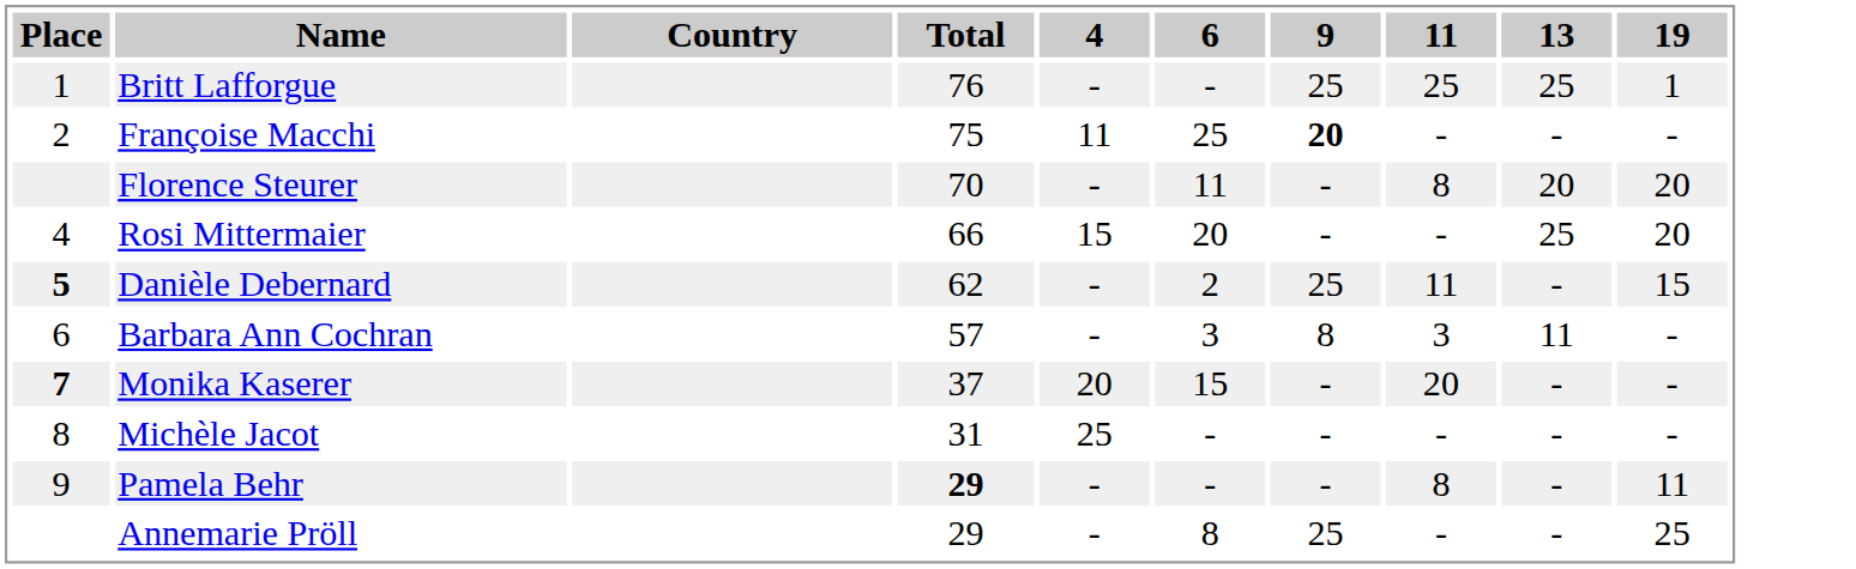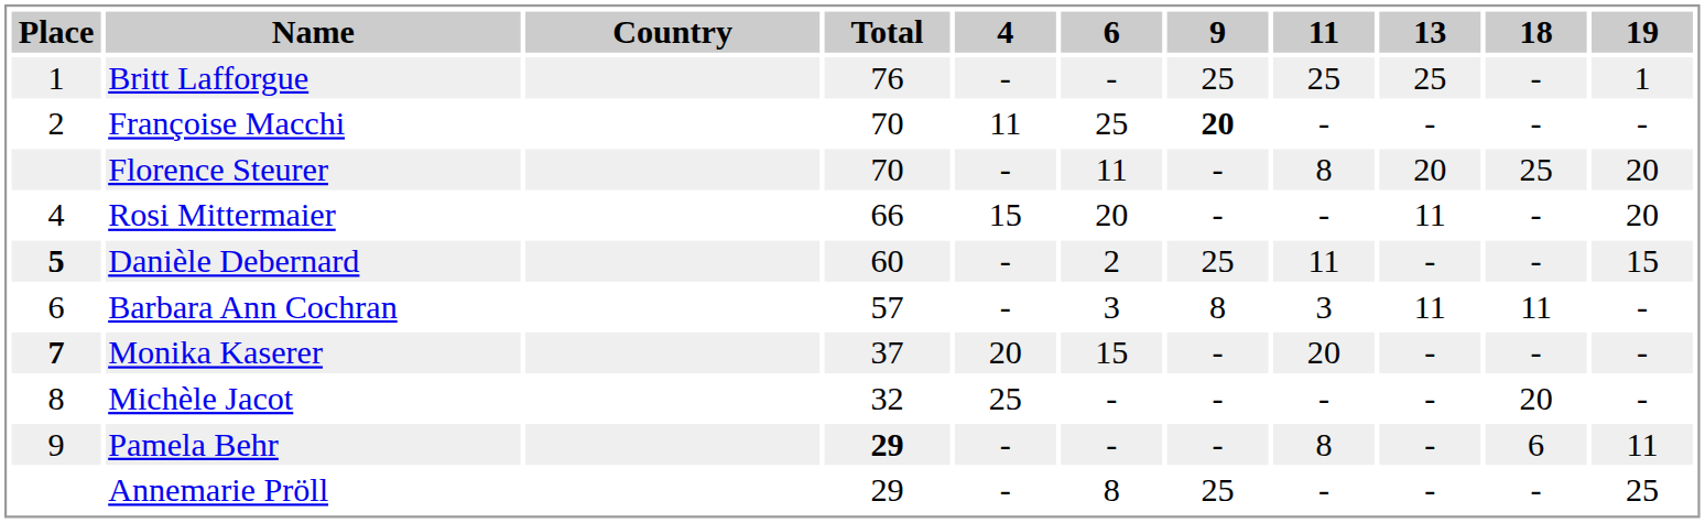+ column: 18 | - | - | 25 | - | - | 11 | - | 20 | 6 | -
Françoise Macchi | Total: 75 -> 70
Rosi Mittermaier | 13: 25 -> 11
Danièle Debernard | Total: 62 -> 60
Michèle Jacot | Total: 31 -> 32
